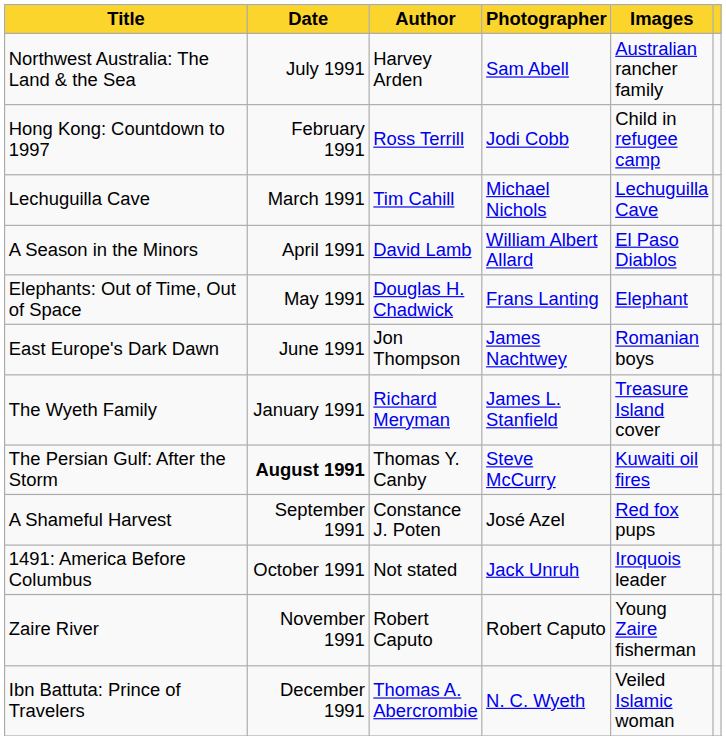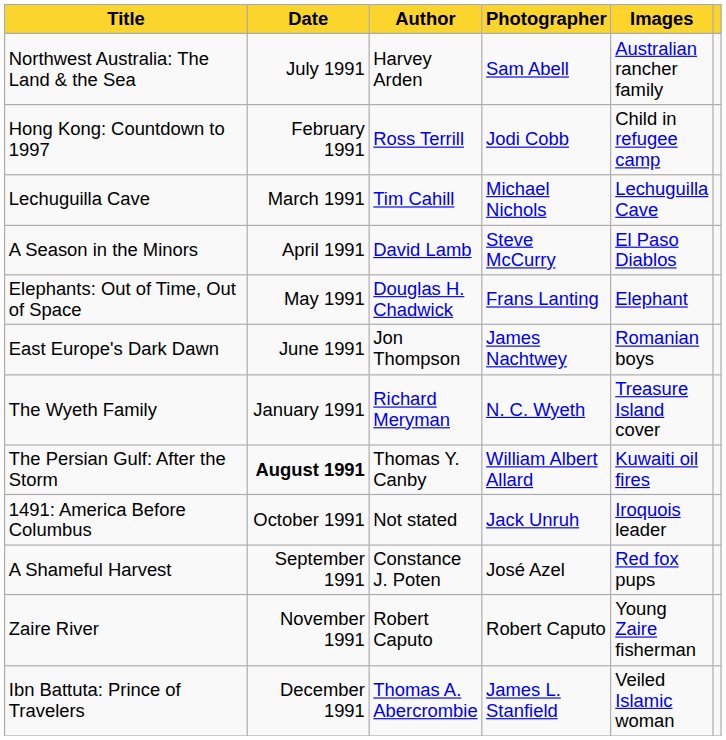A Season in the Minors | Photographer: William Albert Allard -> Steve McCurry
The Wyeth Family | Photographer: James L. Stanfield -> N. C. Wyeth
The Persian Gulf: After the Storm | Photographer: Steve McCurry -> William Albert Allard
rows swapped: A Shameful Harvest <-> 1491: America Before Columbus
Ibn Battuta: Prince of Travelers | Photographer: N. C. Wyeth -> James L. Stanfield
